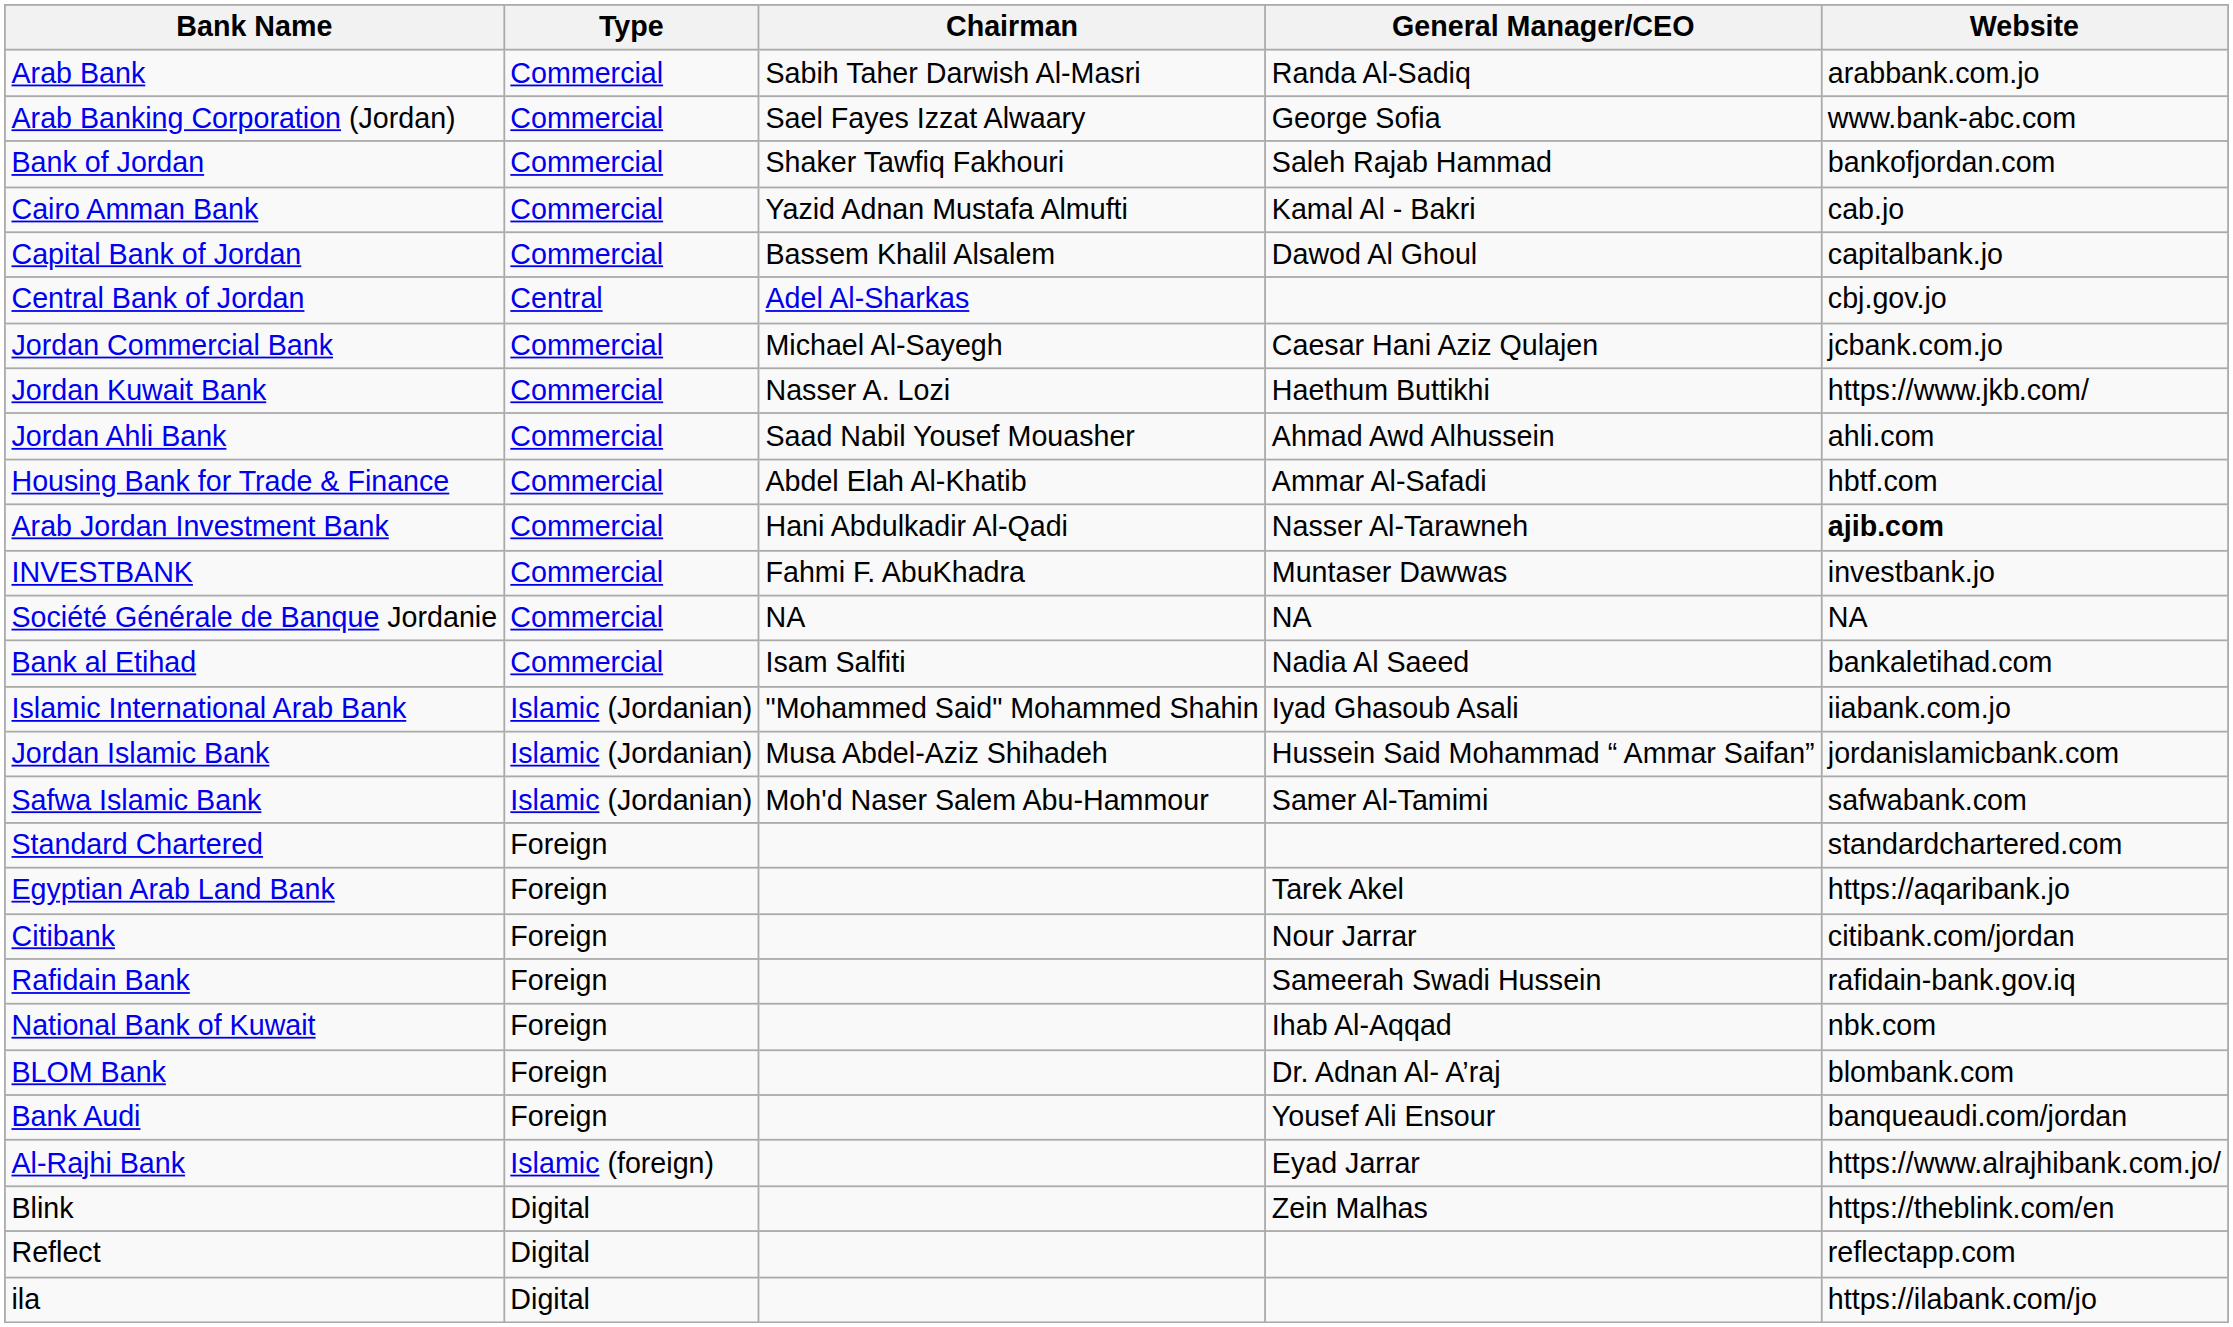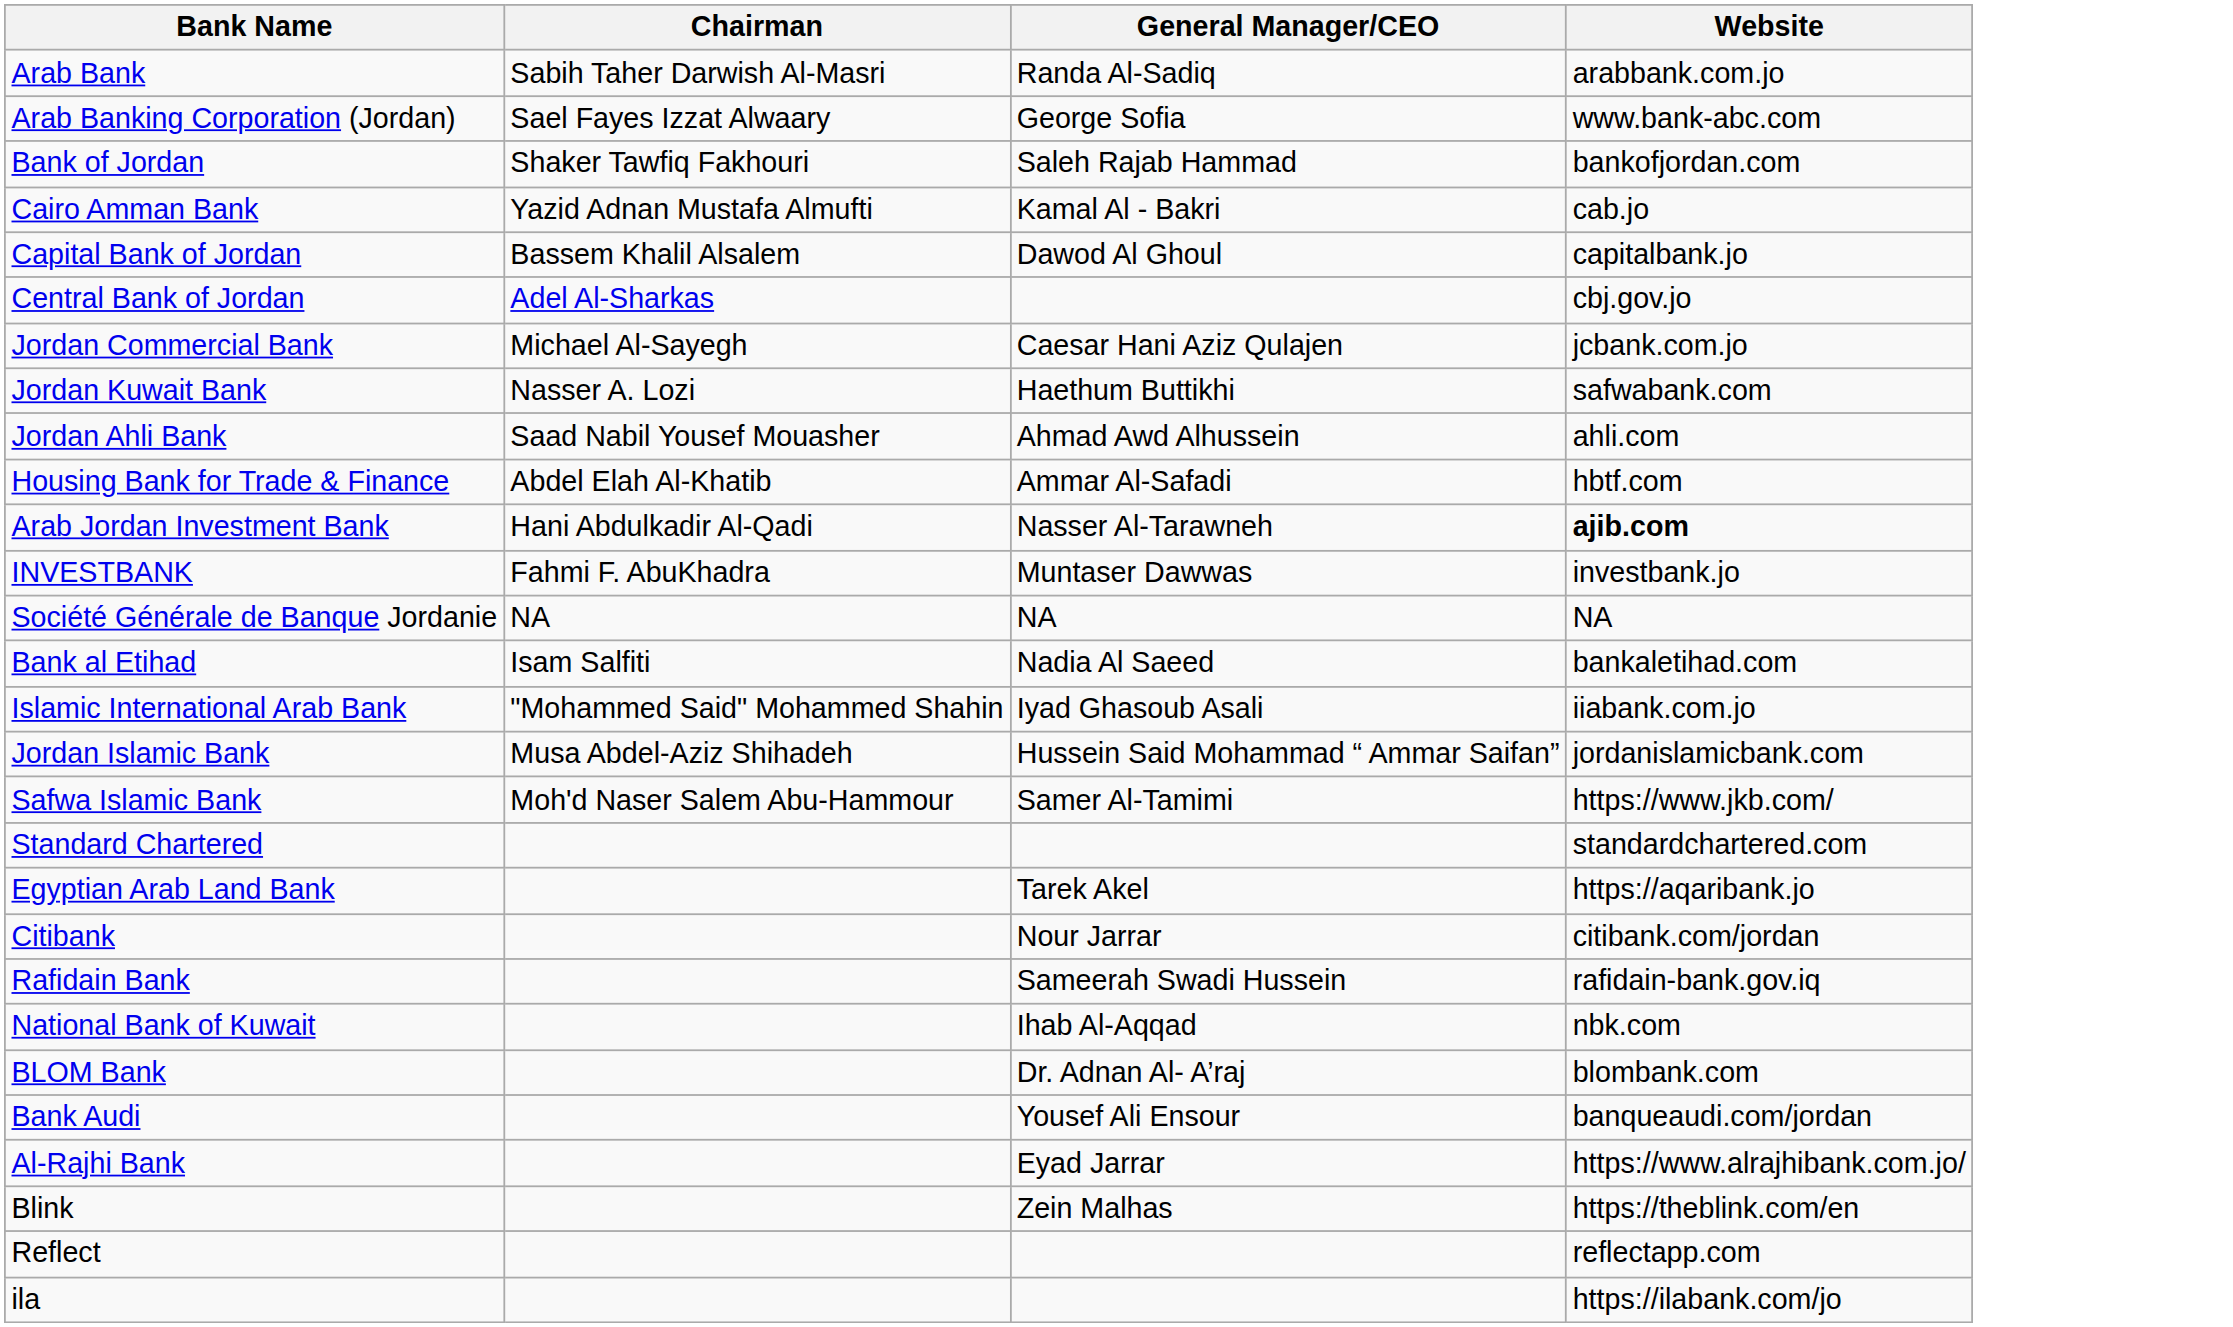- column: Type | Commercial | Commercial | Commercial | Commercial | Commercial | Central | Commercial | Commercial | Commercial | Commercial | Commercial | Commercial | Commercial | Commercial | Islamic (Jordanian) | Islamic (Jordanian) | Islamic (Jordanian) | Foreign | Foreign | Foreign | Foreign | Foreign | Foreign | Foreign | Islamic (foreign) | Digital | Digital | Digital
Jordan Kuwait Bank | Website: https://www.jkb.com/ -> safwabank.com
Safwa Islamic Bank | Website: safwabank.com -> https://www.jkb.com/
